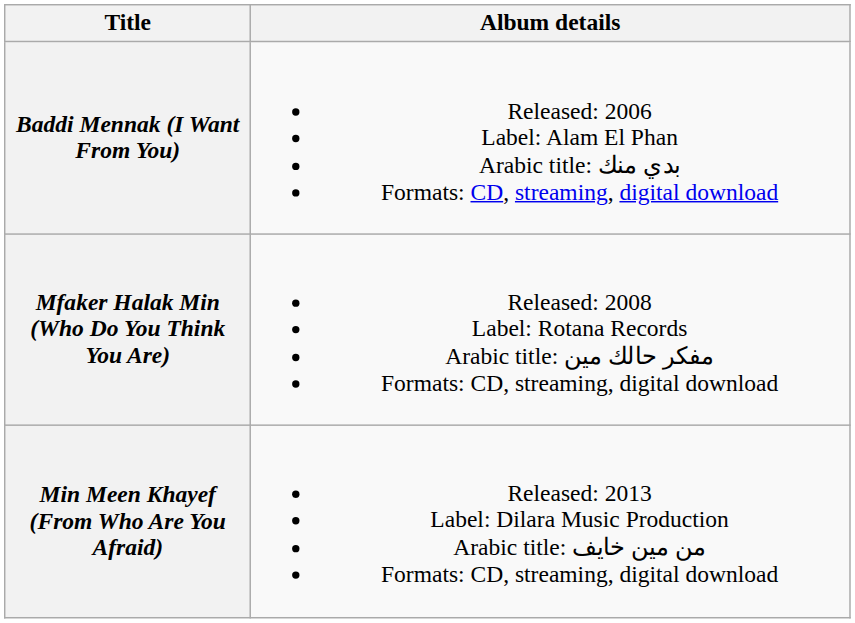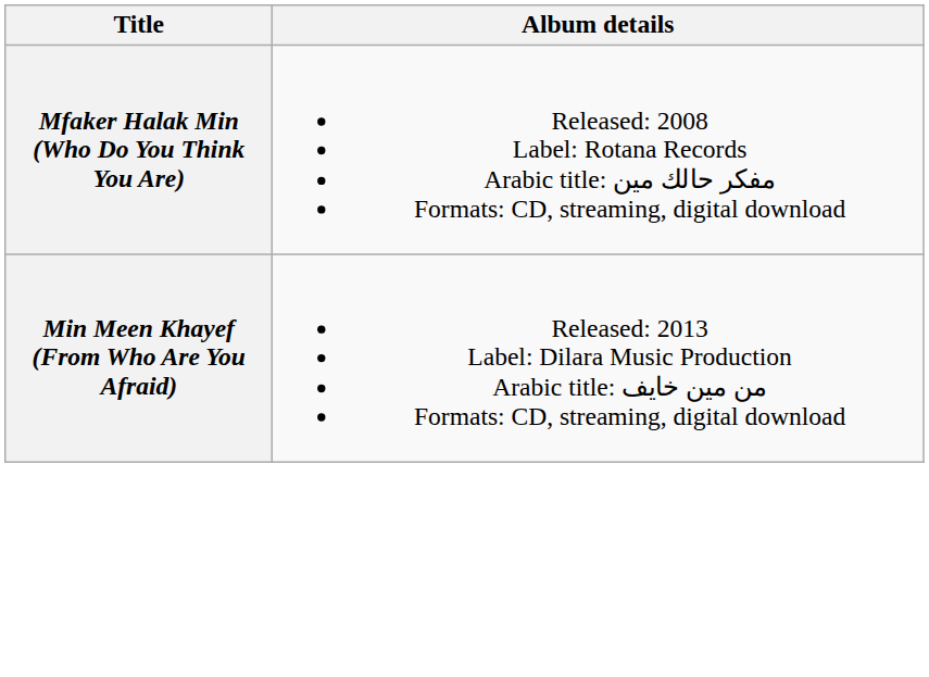- row: Baddi Mennak (I Want From You) | Released: 2006 Label: Alam El Phan Arabic title: بدي منك Formats: CD, streaming, digital download
